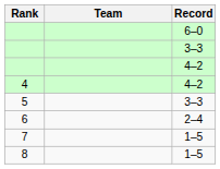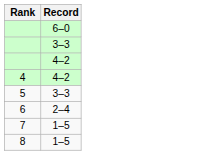- column: Team
